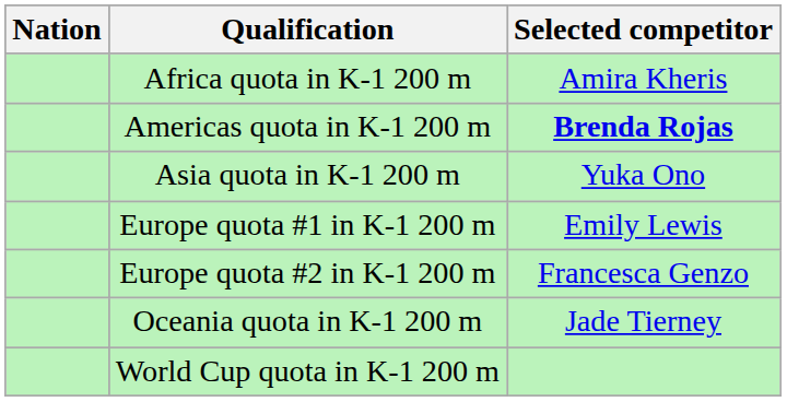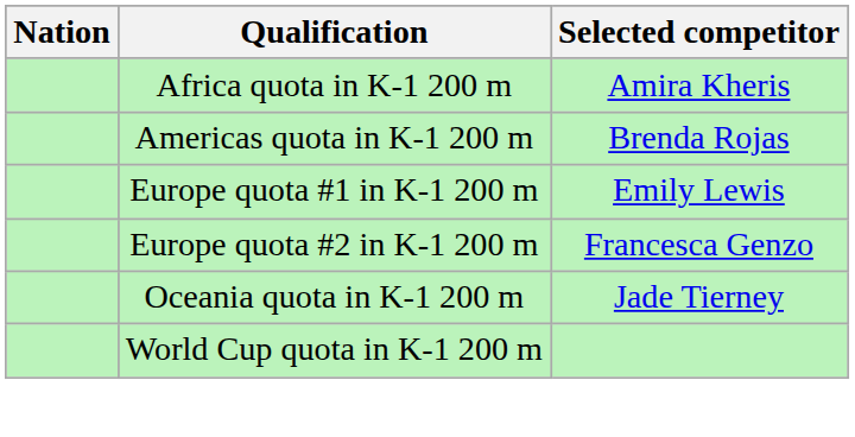Americas quota in K-1 200 m | Selected competitor: bold -> normal
- row: Asia quota in K-1 200 m | Yuka Ono
